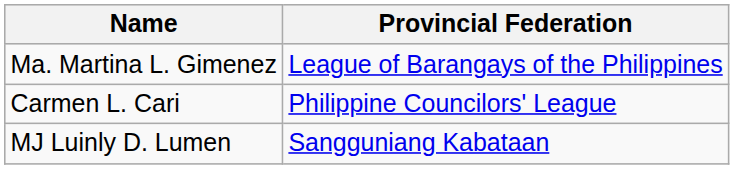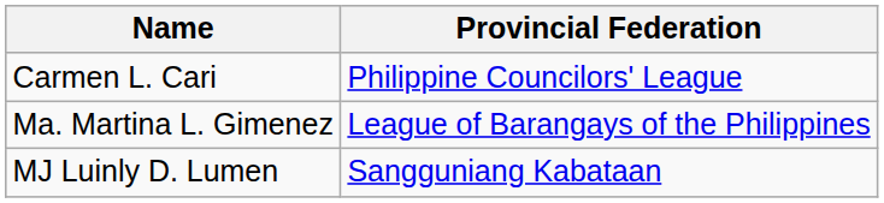rows swapped: Ma. Martina L. Gimenez <-> Carmen L. Cari
